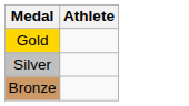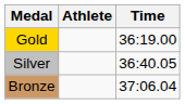+ column: Time | 36:19.00 | 36:40.05 | 37:06.04
